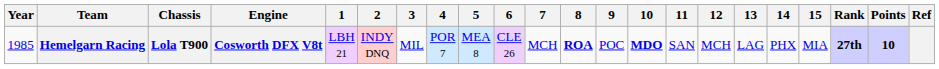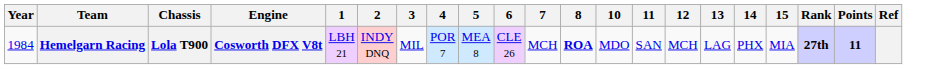- column: 9 | POC
Hemelgarn Racing | Year: 1985 -> 1984
Hemelgarn Racing | 10: bold -> normal
Hemelgarn Racing | Points: 10 -> 11
